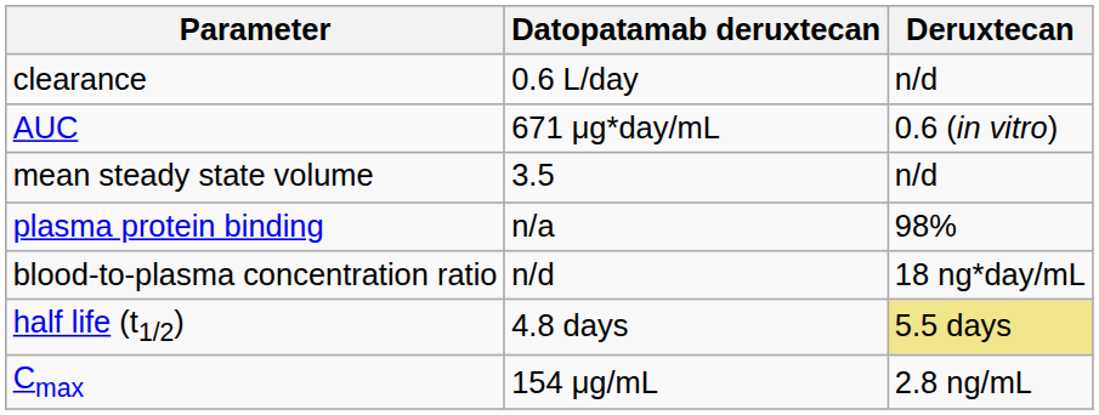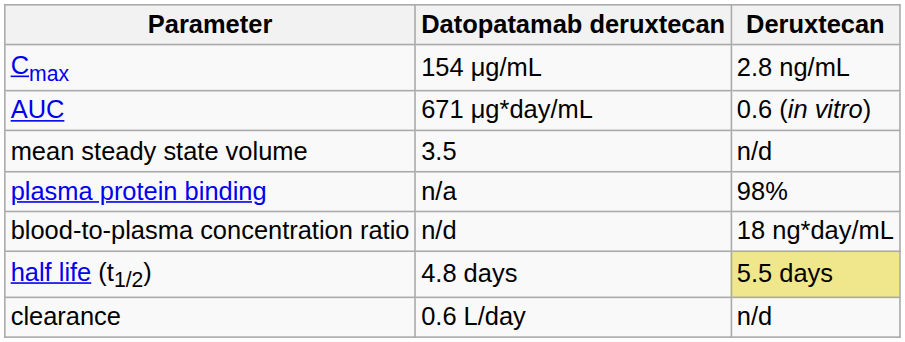rows swapped: Cmax <-> clearance
